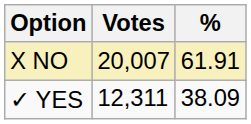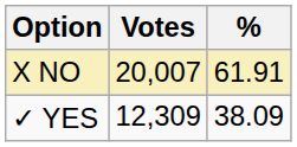✓ YES | Votes: 12,311 -> 12,309
